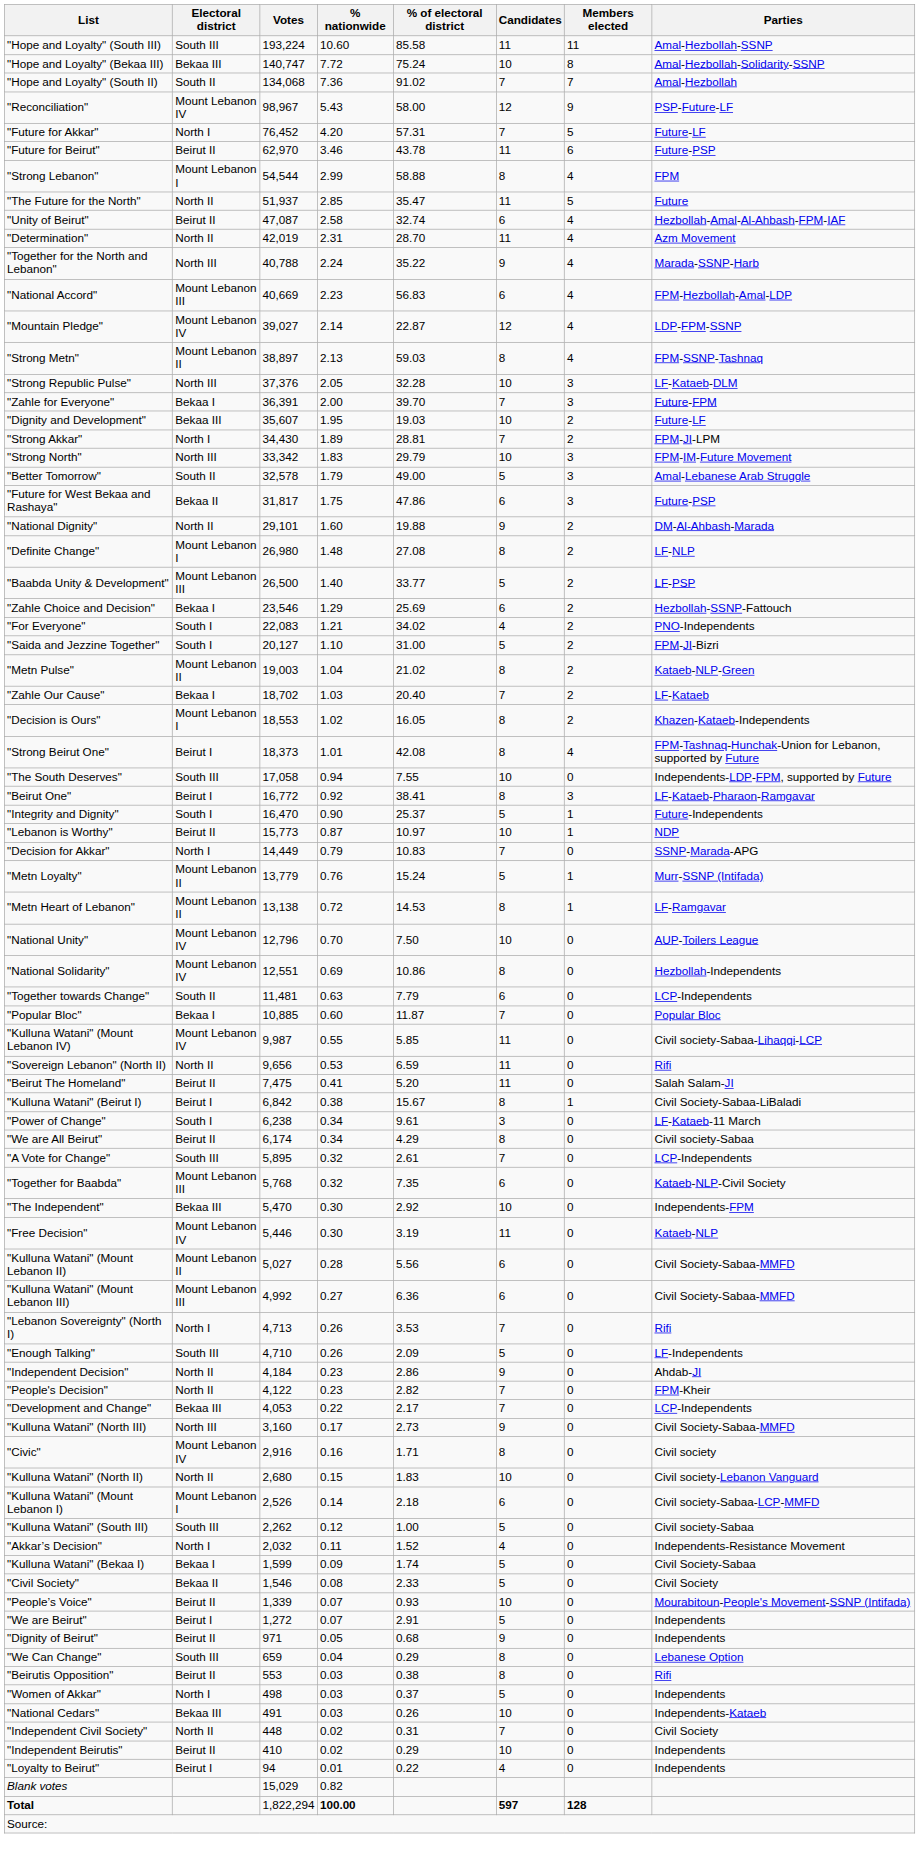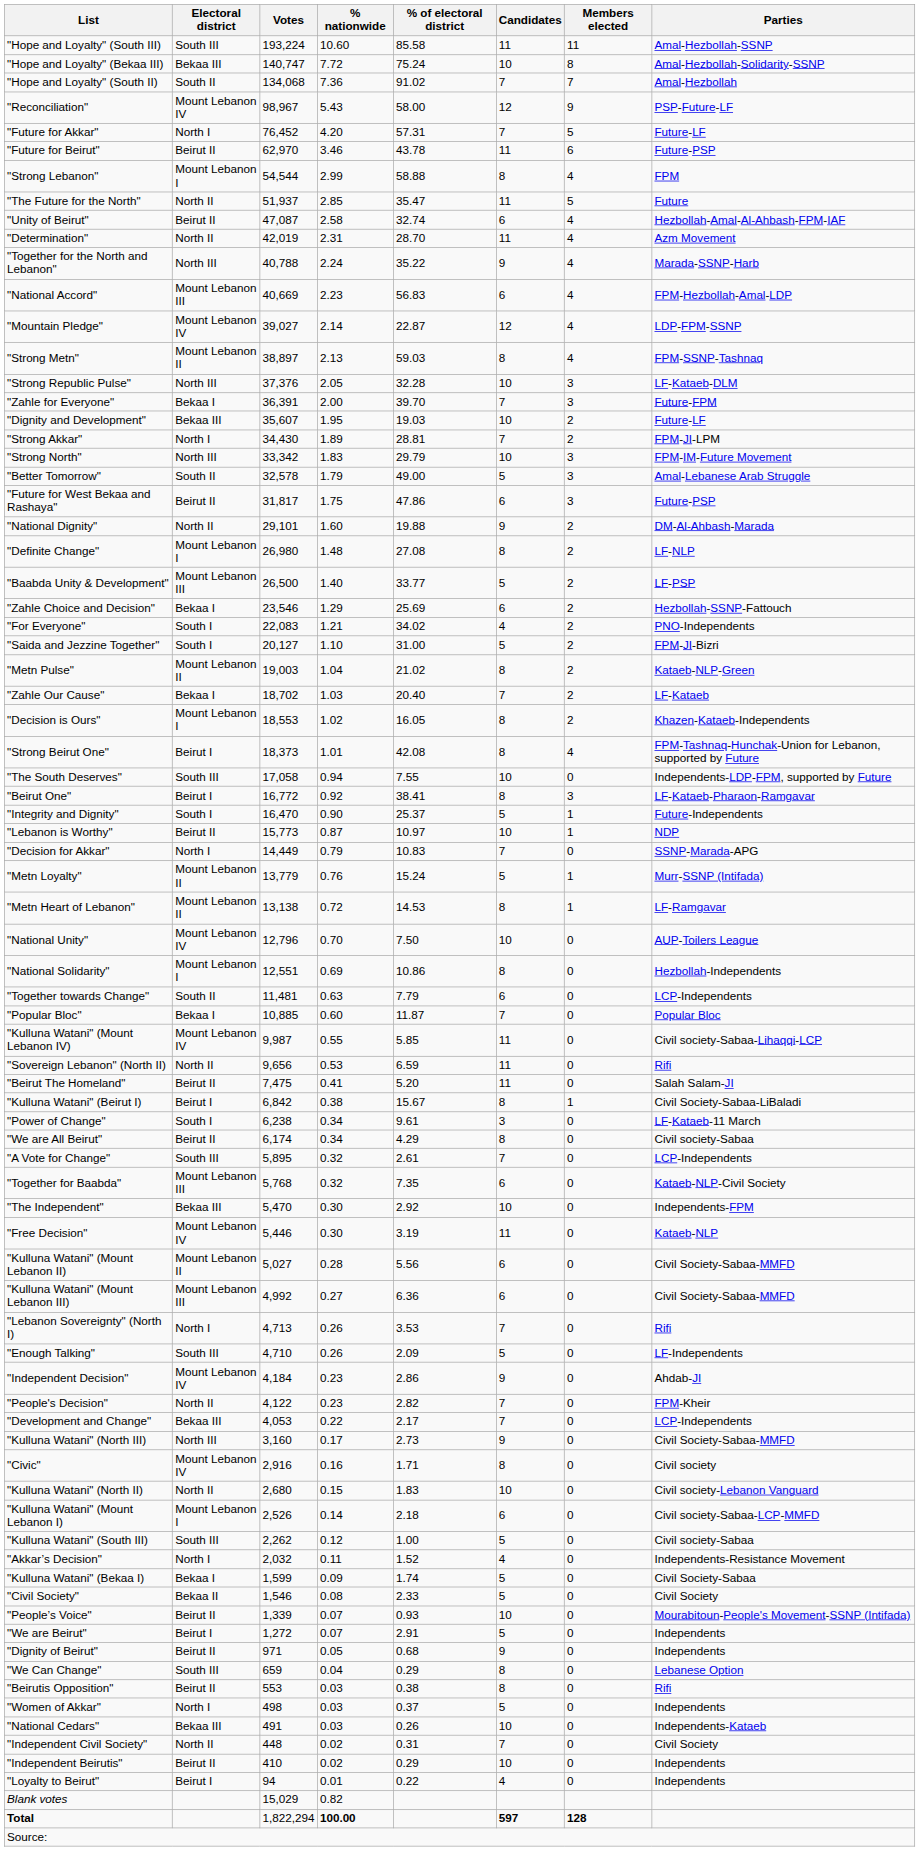"Future for West Bekaa and Rashaya" | Electoral district: Bekaa II -> Beirut II
"National Solidarity" | Electoral district: Mount Lebanon IV -> Mount Lebanon I
"Independent Decision" | Electoral district: North II -> Mount Lebanon IV
